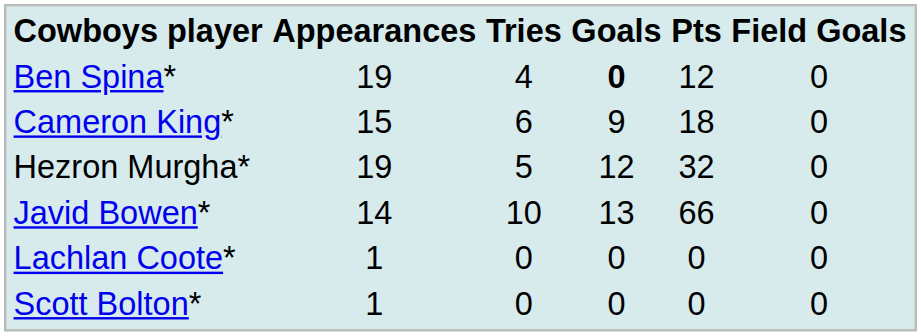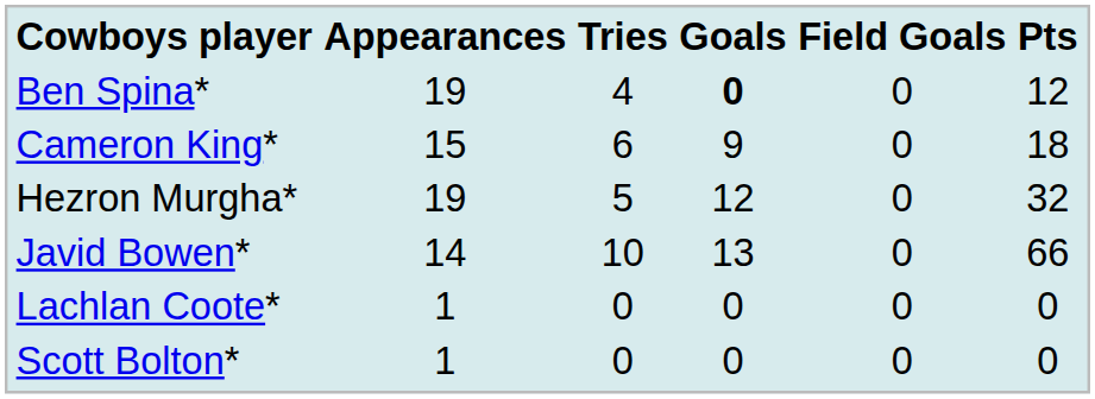columns swapped: Field Goals <-> Pts
